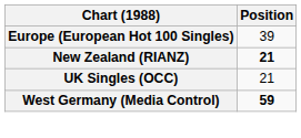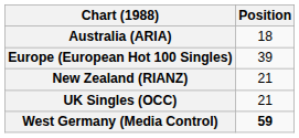+ row: Australia (ARIA) | 18
New Zealand (RIANZ) | Position: bold -> normal
